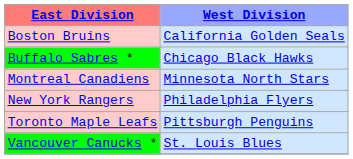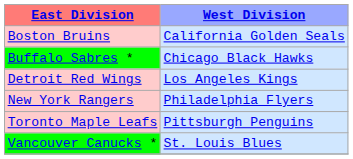+ row: Detroit Red Wings | Los Angeles Kings
- row: Montreal Canadiens | Minnesota North Stars
